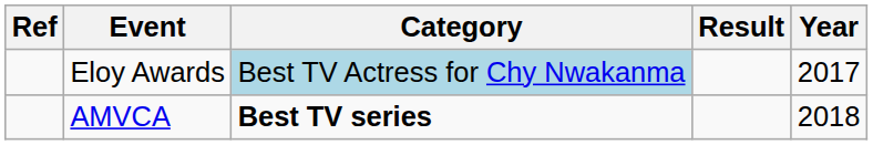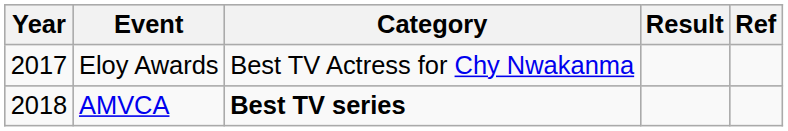columns swapped: Year <-> Ref
Eloy Awards | Category: lightblue background -> no background
